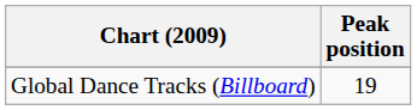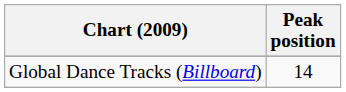Global Dance Tracks (Billboard) | Peak position: 19 -> 14
